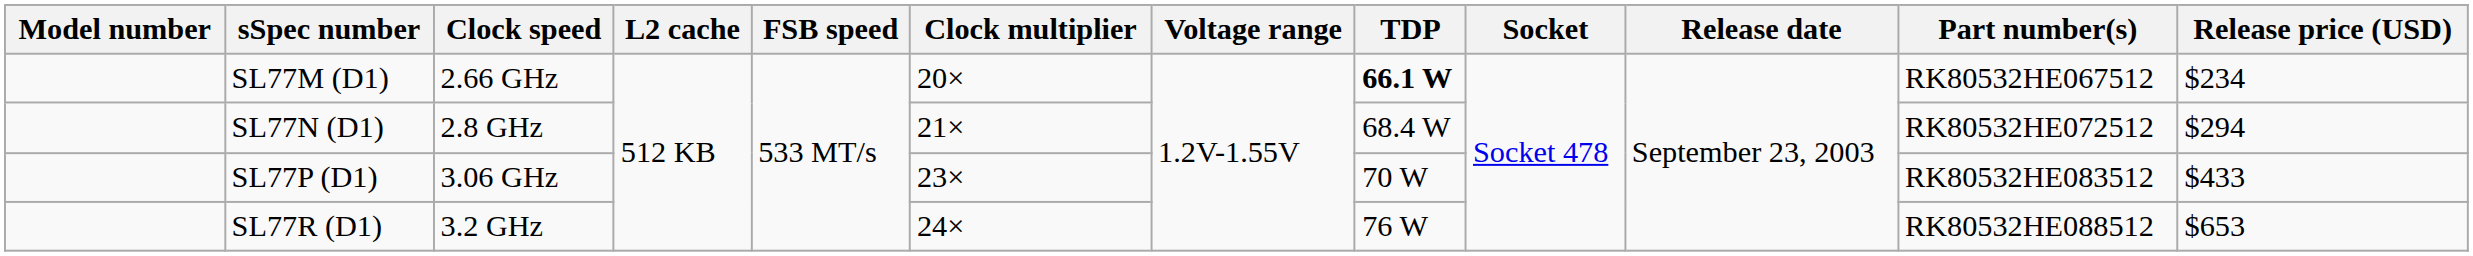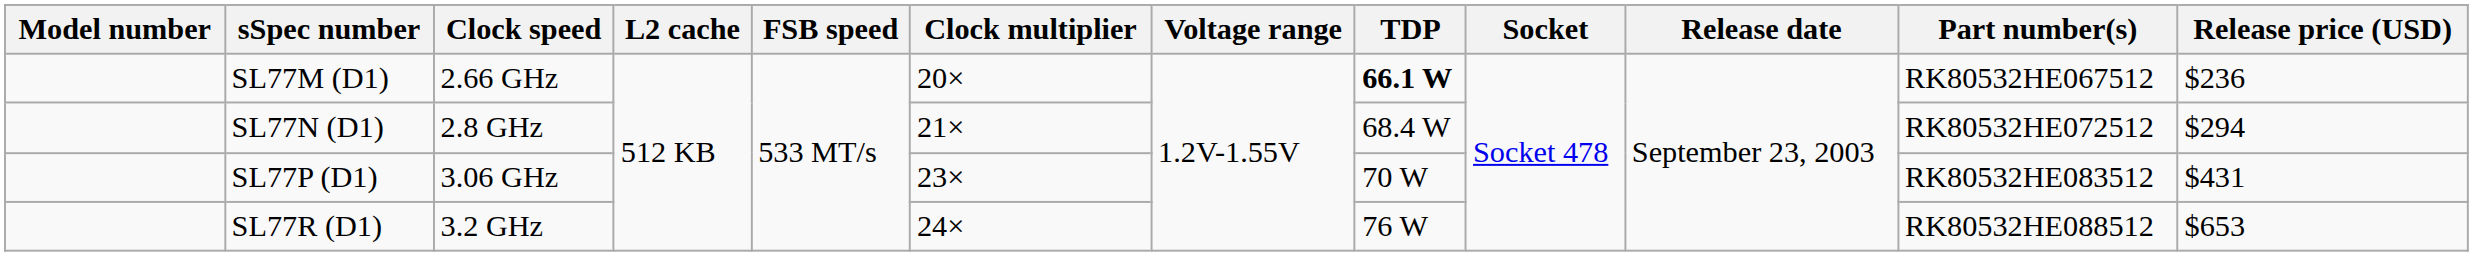SL77M (D1) | Release price (USD): $234 -> $236
SL77P (D1) | Release price (USD): $433 -> $431
